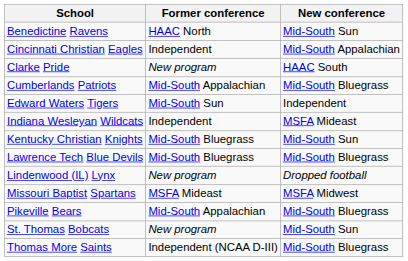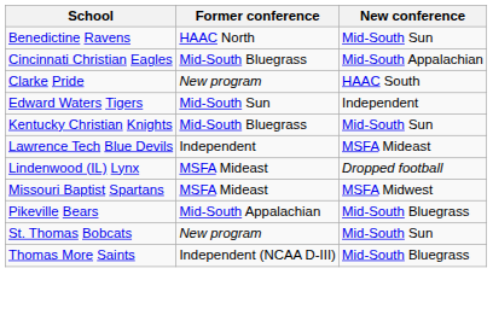Cincinnati Christian Eagles | Former conference: Independent -> Mid-South Bluegrass
- row: Cumberlands Patriots | Mid-South Appalachian | Mid-South Bluegrass
- row: Indiana Wesleyan Wildcats | Independent | MSFA Mideast
Lawrence Tech Blue Devils | Former conference: Mid-South Bluegrass -> Independent
Lawrence Tech Blue Devils | New conference: Mid-South Bluegrass -> MSFA Mideast
Lindenwood (IL) Lynx | Former conference: New program -> MSFA Mideast
